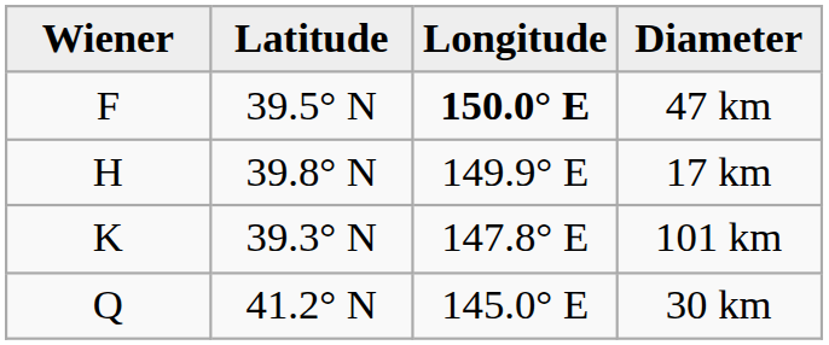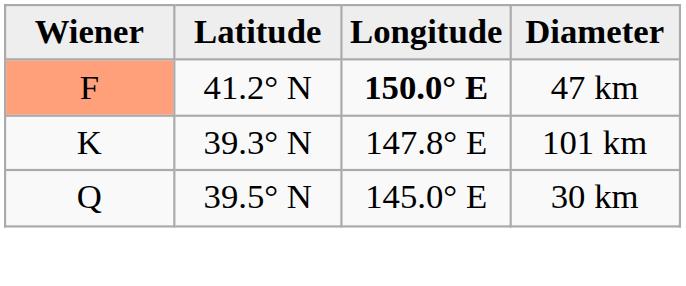47 km | Wiener: no background -> lightsalmon background
47 km | Latitude: 39.5° N -> 41.2° N
- row: H | 39.8° N | 149.9° E | 17 km
30 km | Latitude: 41.2° N -> 39.5° N
